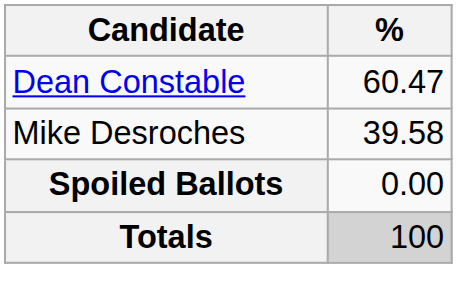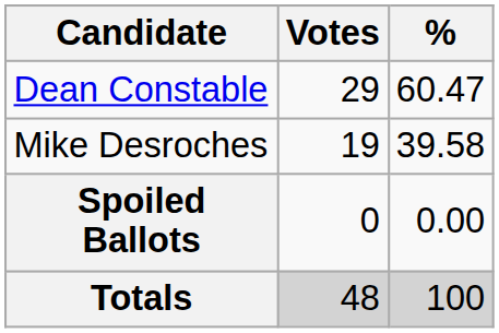+ column: Votes | 29 | 19 | 0 | 48
